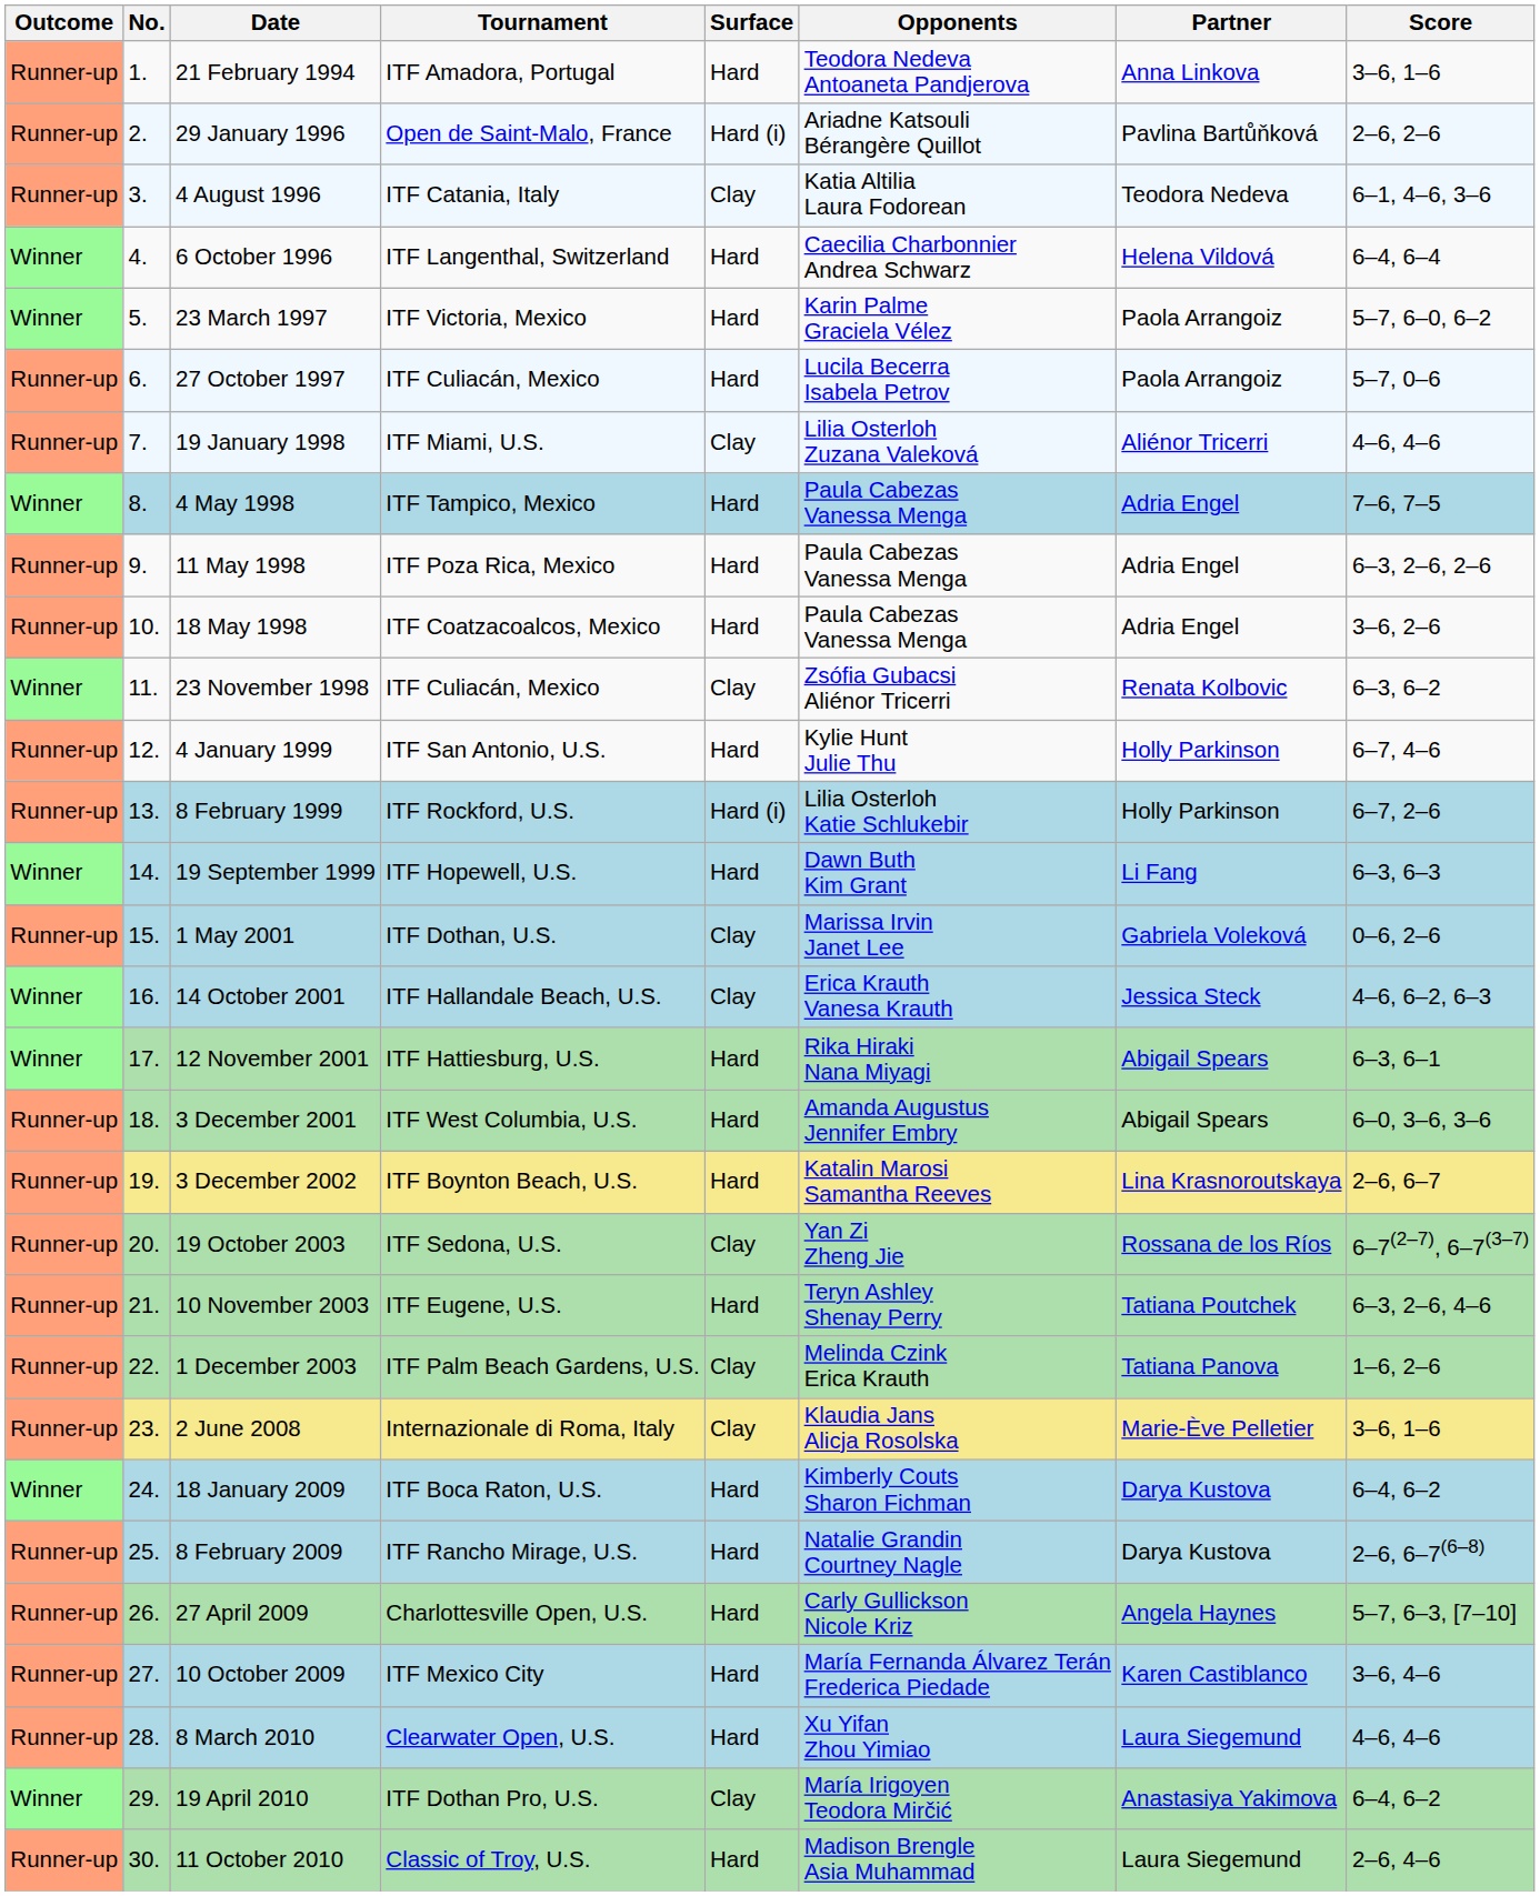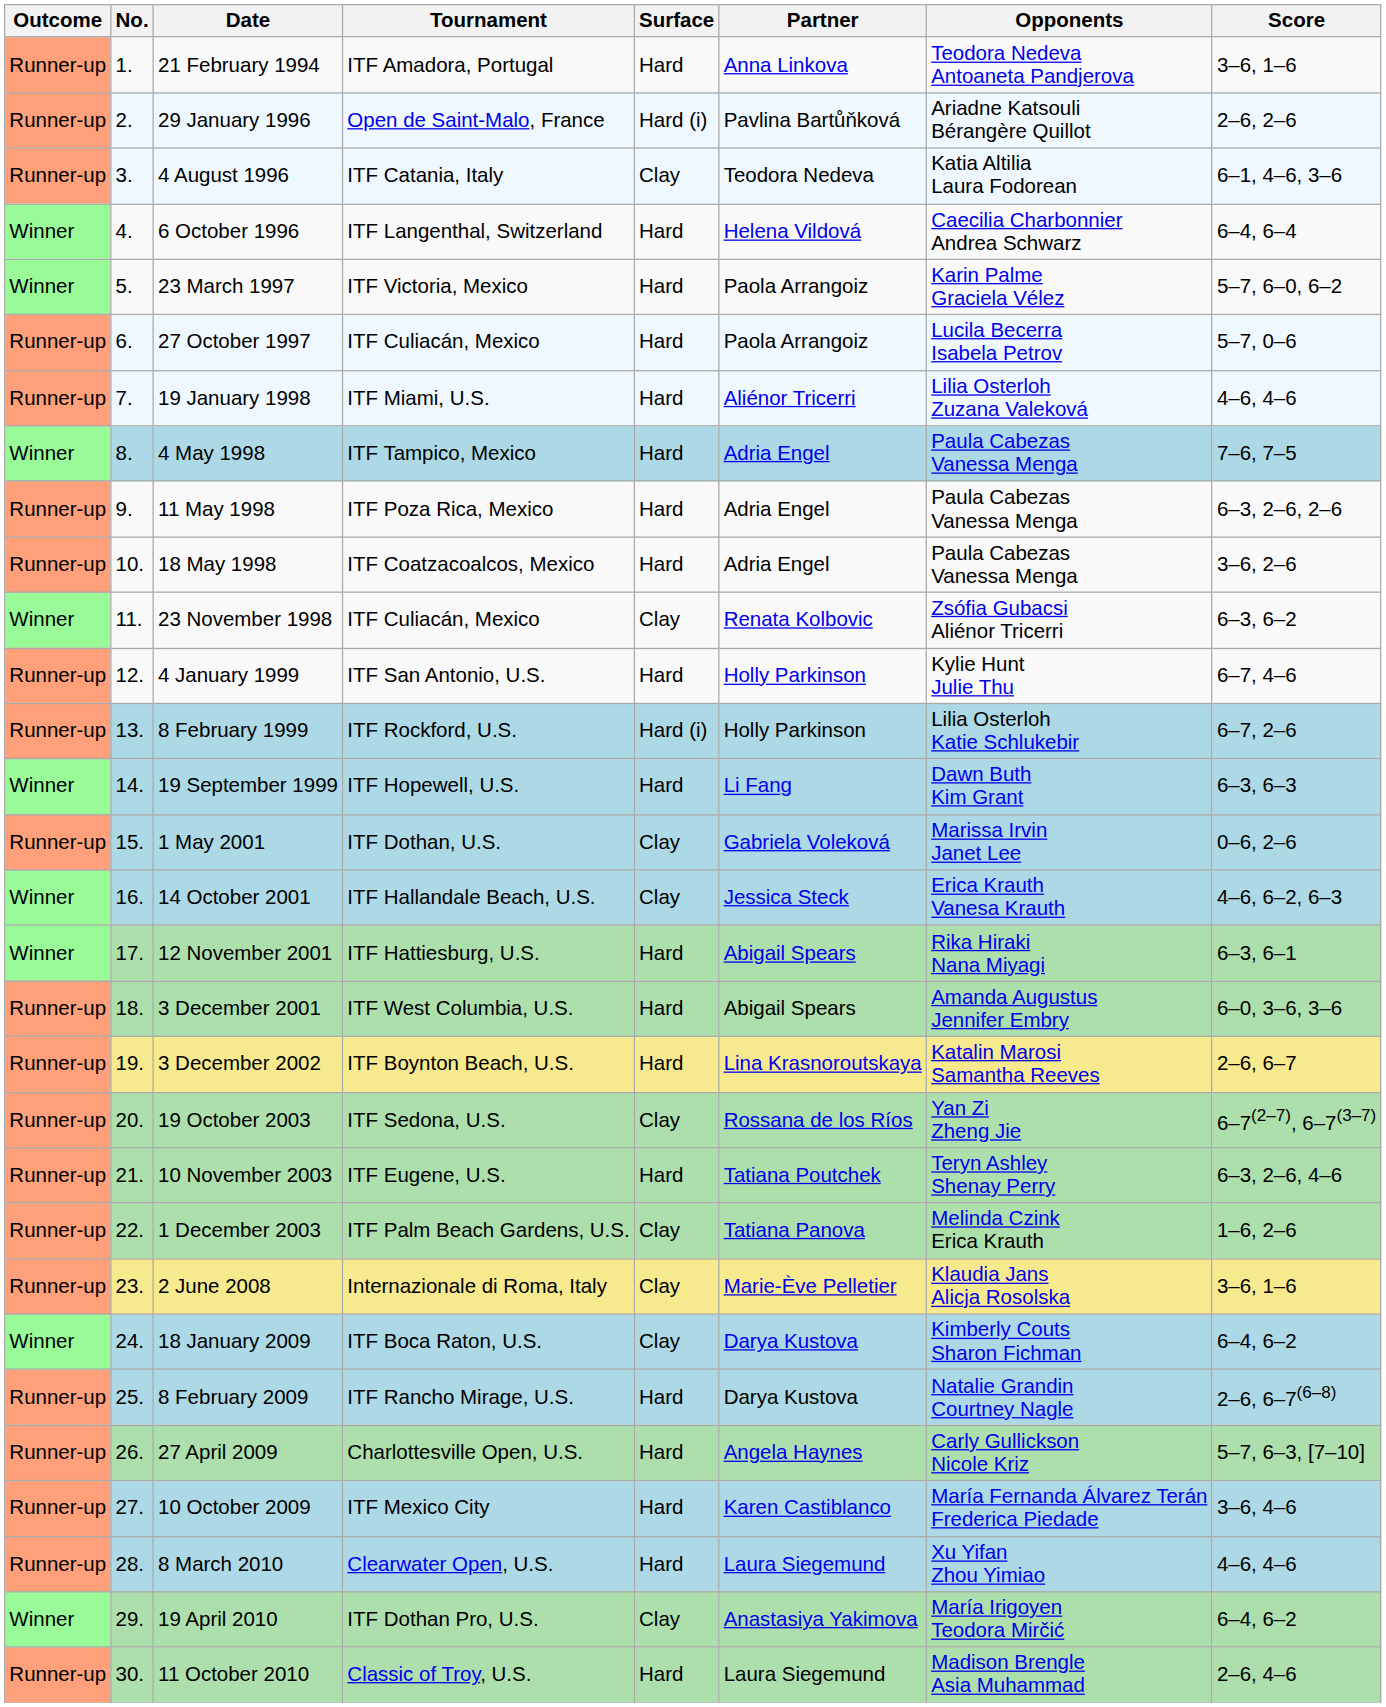columns swapped: Partner <-> Opponents
19 January 1998 | Surface: Clay -> Hard
18 January 2009 | Surface: Hard -> Clay
